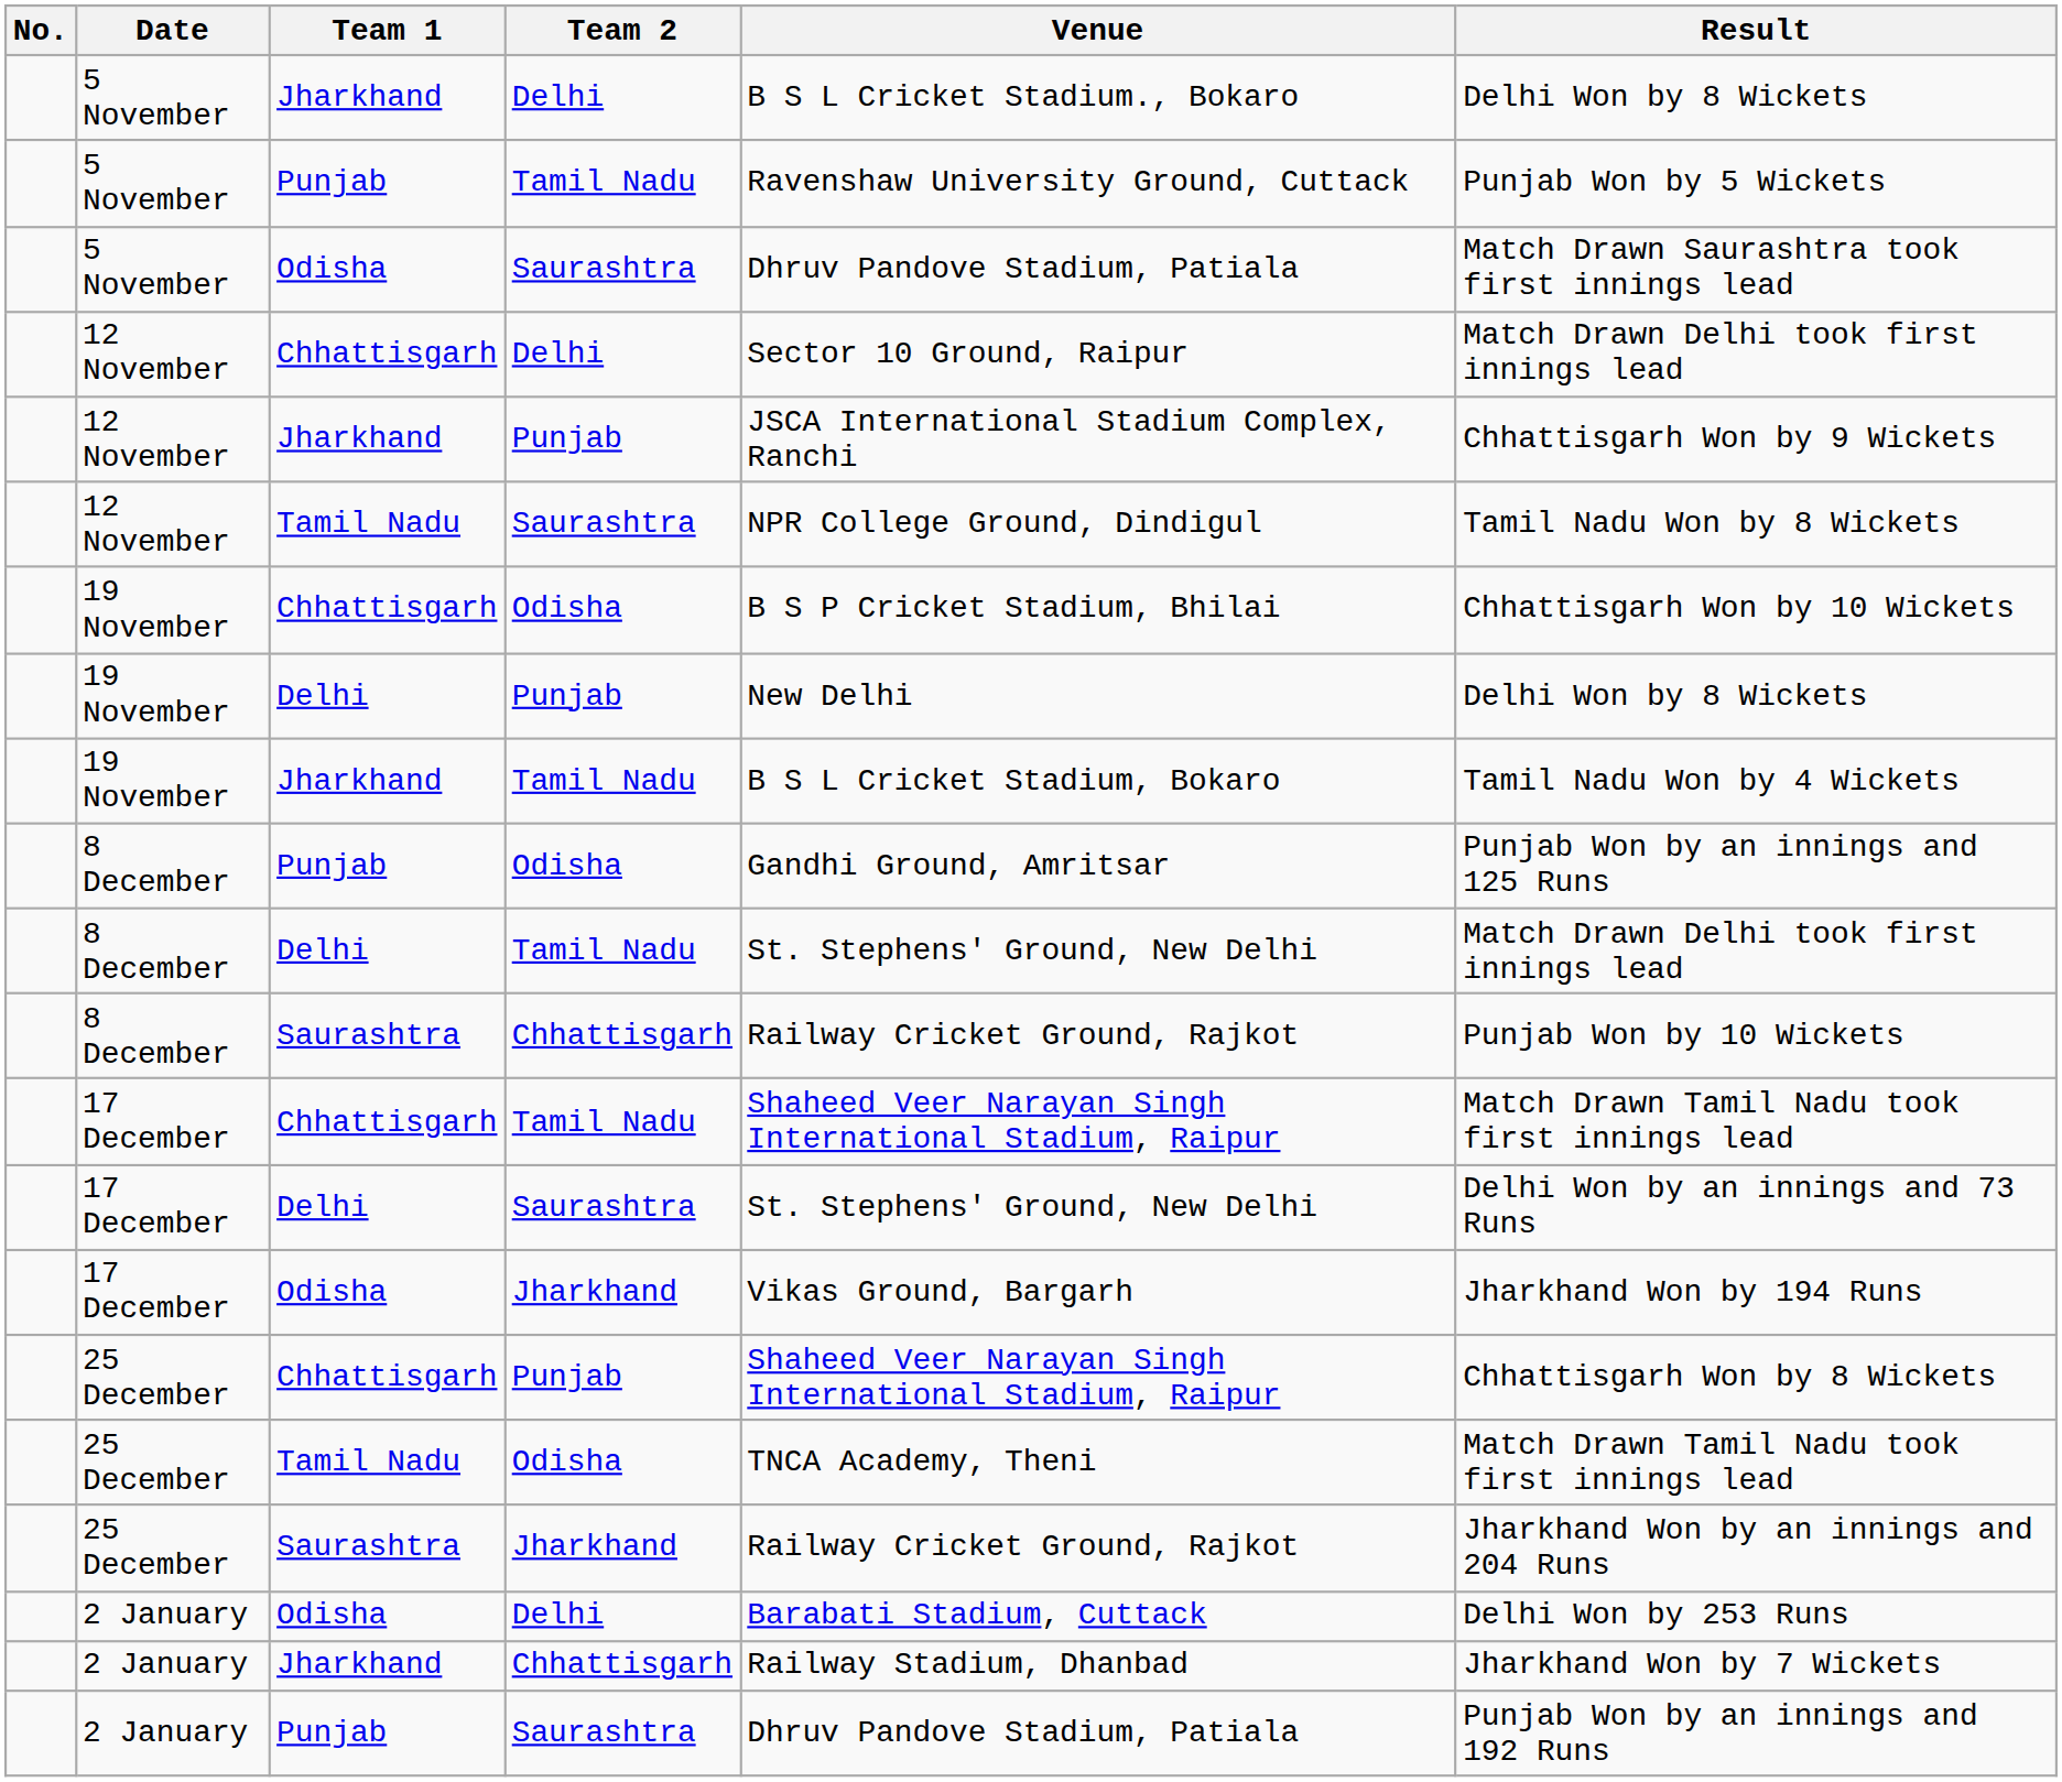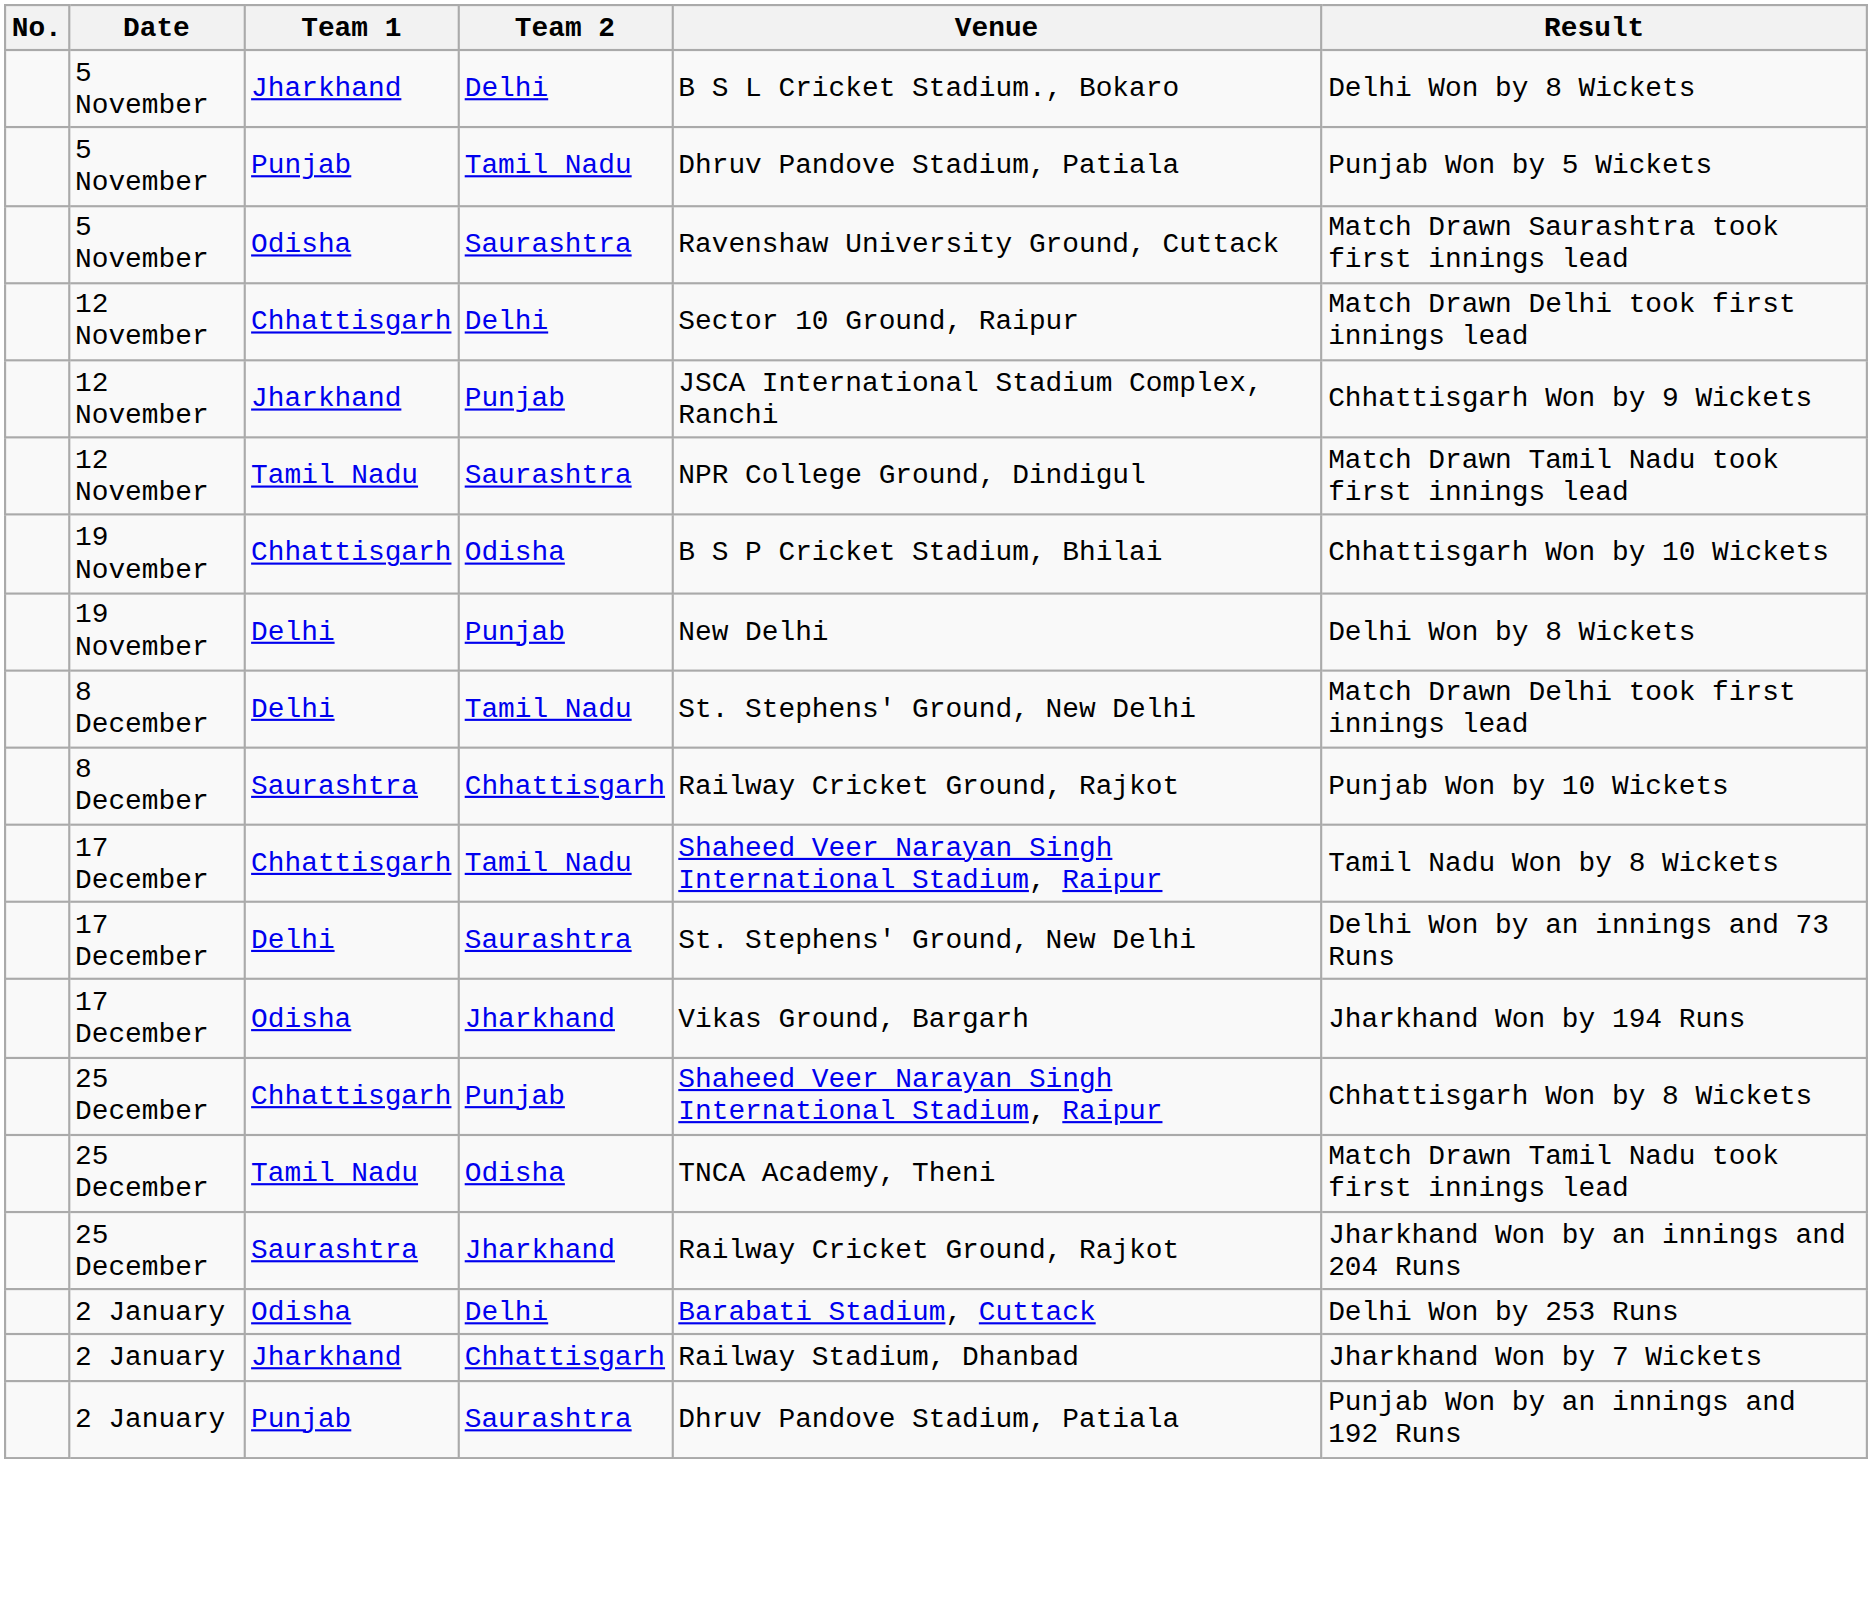5 November / Punjab | Venue: Ravenshaw University Ground, Cuttack -> Dhruv Pandove Stadium, Patiala
5 November / Odisha | Venue: Dhruv Pandove Stadium, Patiala -> Ravenshaw University Ground, Cuttack
12 November / Tamil Nadu | Result: Tamil Nadu Won by 8 Wickets -> Match Drawn Tamil Nadu took first innings lead
- row: 19 November | Jharkhand | Tamil Nadu | B S L Cricket Stadium, Bokaro | Tamil Nadu Won by 4 Wickets
- row: 8 December | Punjab | Odisha | Gandhi Ground, Amritsar | Punjab Won by an innings and 125 Runs
17 December / Chhattisgarh | Result: Match Drawn Tamil Nadu took first innings lead -> Tamil Nadu Won by 8 Wickets
